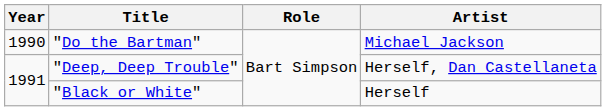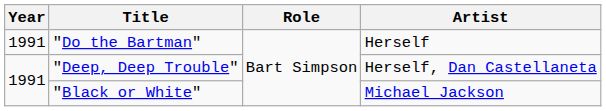"Do the Bartman" | Year: 1990 -> 1991
"Do the Bartman" | Artist: Michael Jackson -> Herself
"Black or White" | Artist: Herself -> Michael Jackson
